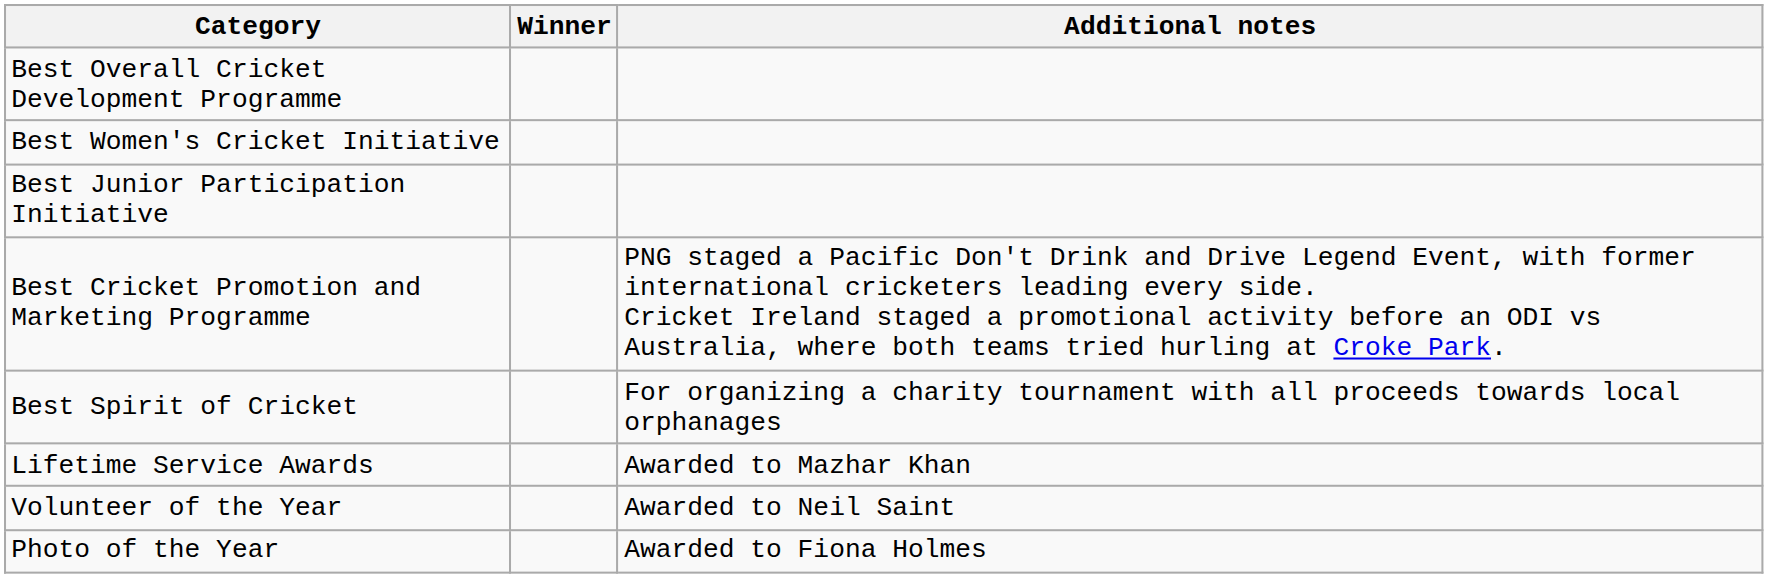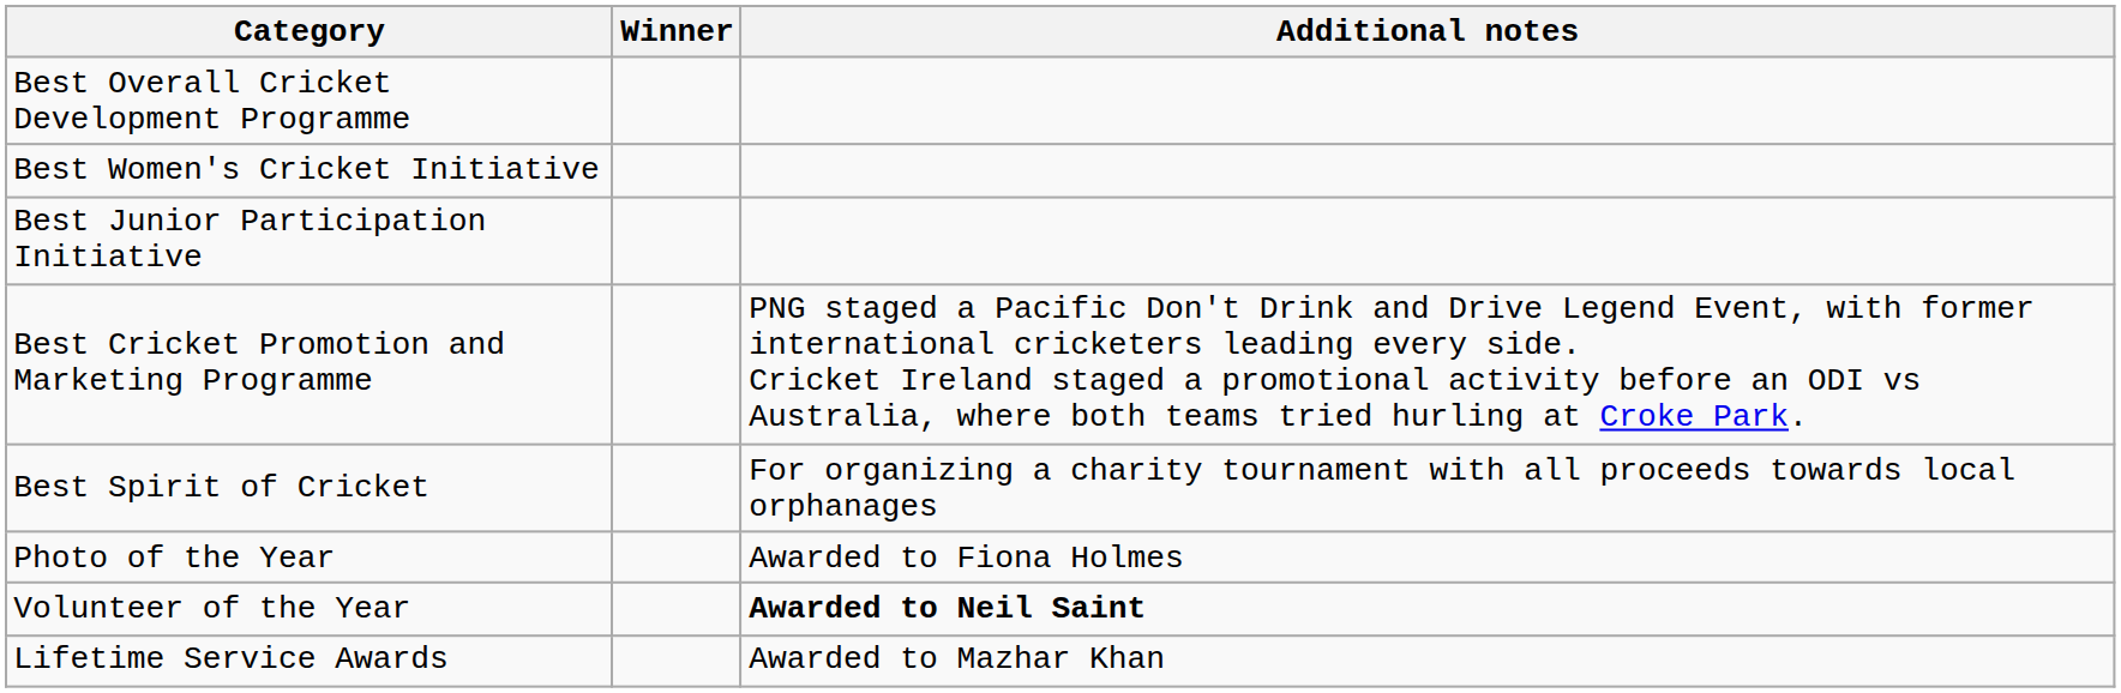rows swapped: Photo of the Year <-> Lifetime Service Awards
Volunteer of the Year | Additional notes: normal -> bold
